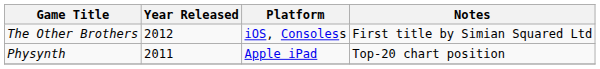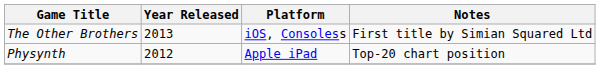The Other Brothers | Year Released: 2012 -> 2013
Physynth | Year Released: 2011 -> 2012
